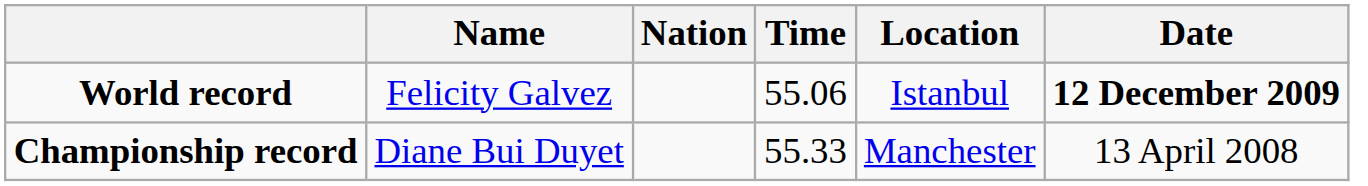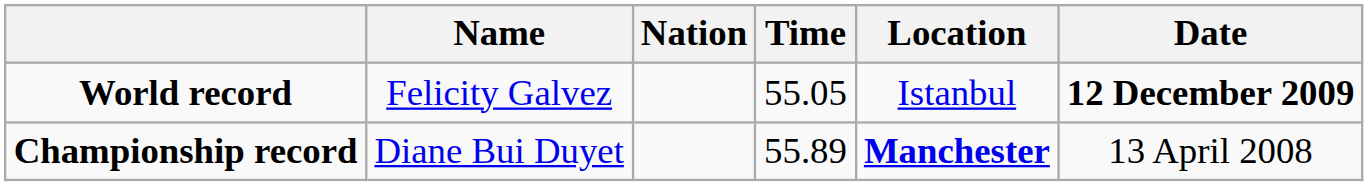World record | Time: 55.06 -> 55.05
Championship record | Time: 55.33 -> 55.89
Championship record | Location: normal -> bold
